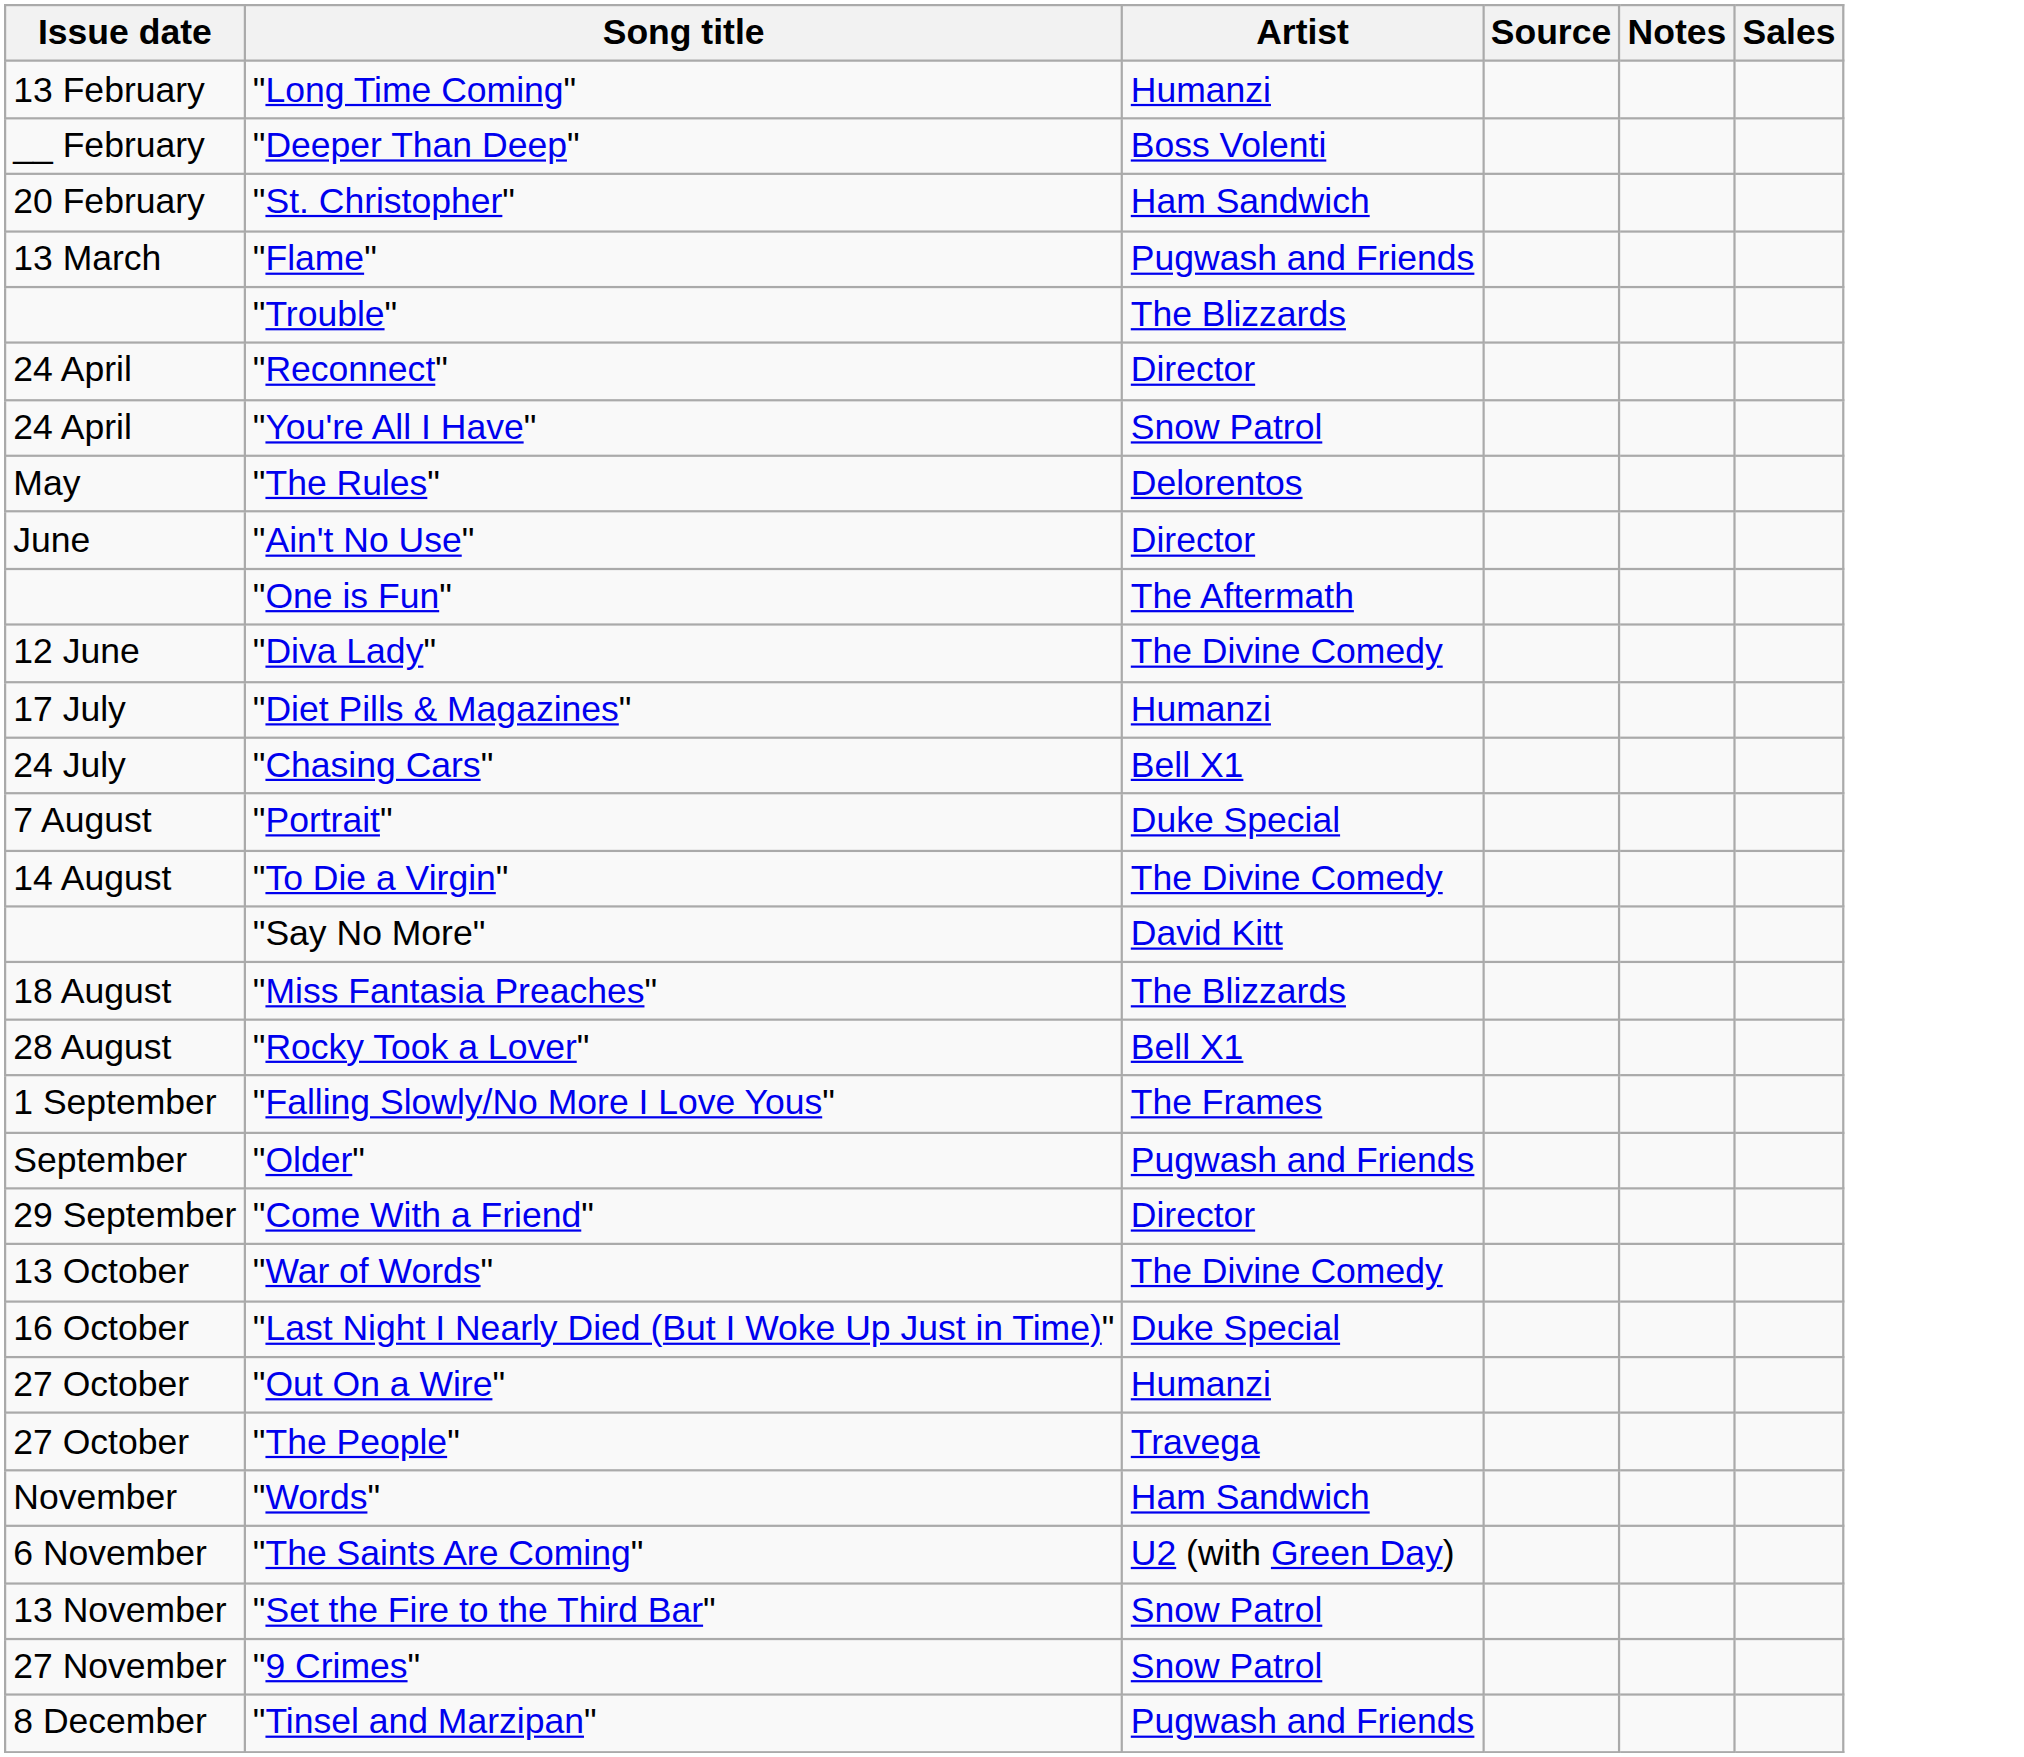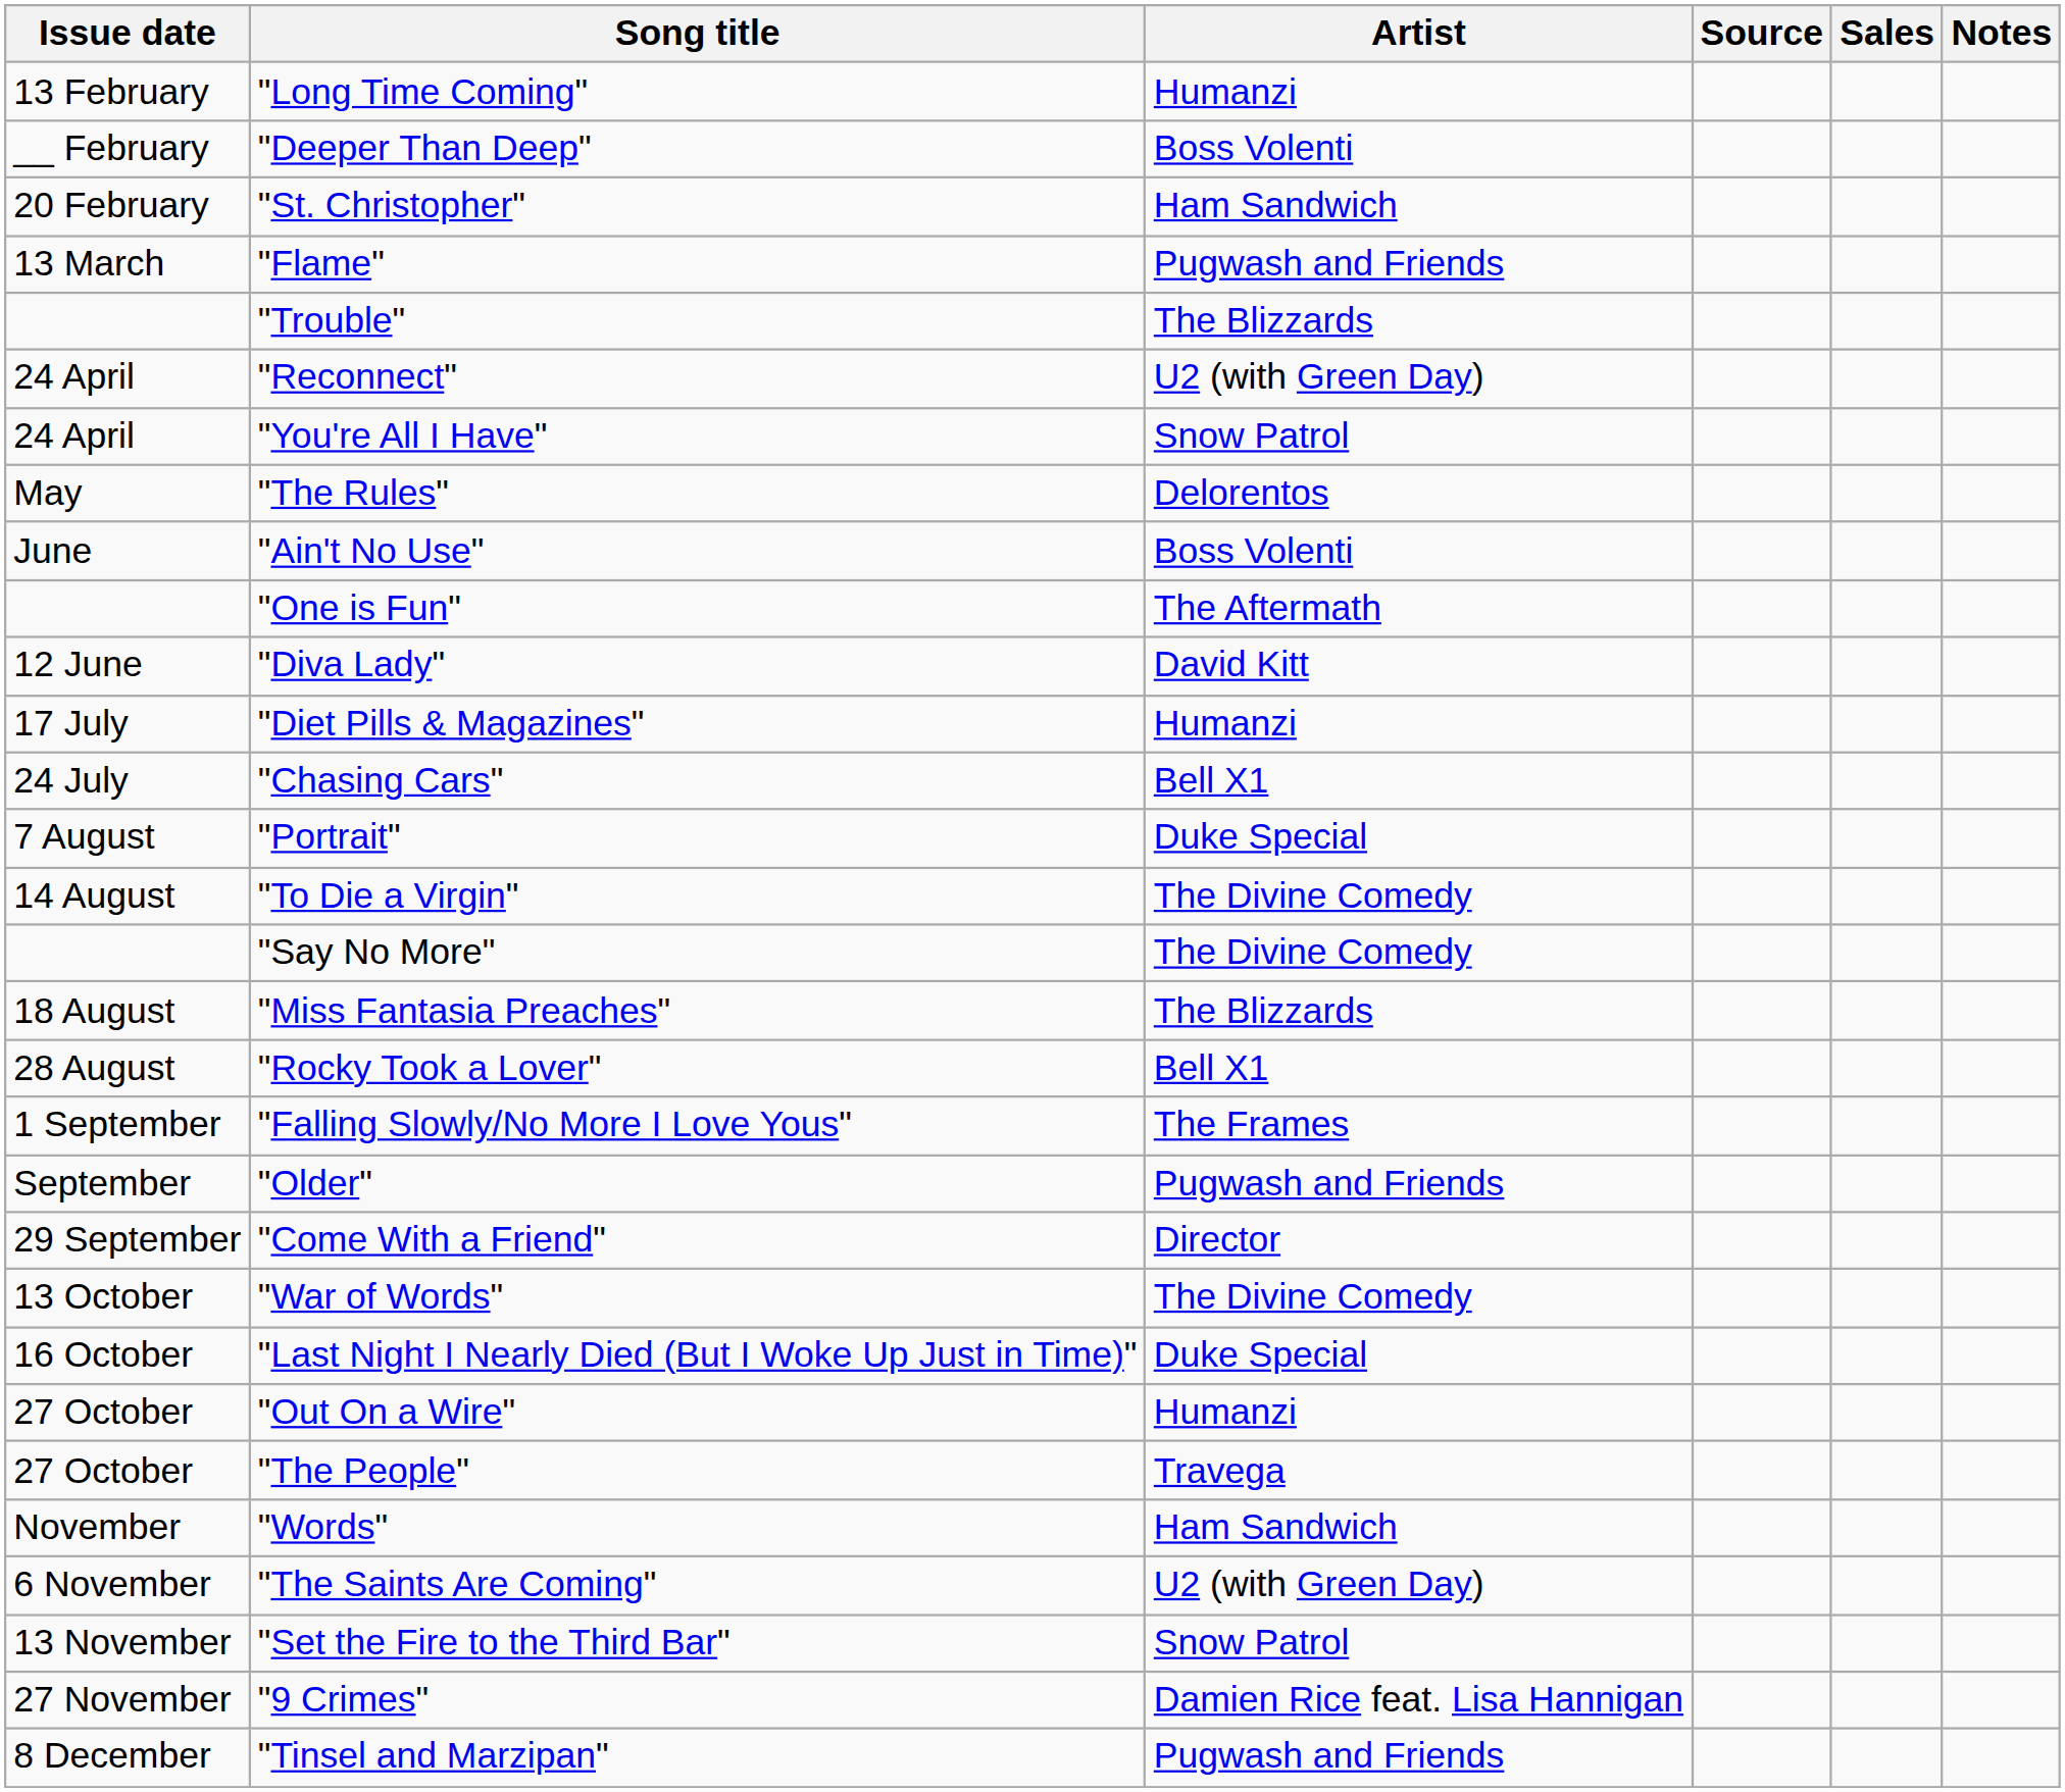columns swapped: Sales <-> Notes
"Reconnect" | Artist: Director -> U2 (with Green Day)
"Ain't No Use" | Artist: Director -> Boss Volenti
"Diva Lady" | Artist: The Divine Comedy -> David Kitt
"Say No More" | Artist: David Kitt -> The Divine Comedy
"9 Crimes" | Artist: Snow Patrol -> Damien Rice feat. Lisa Hannigan
